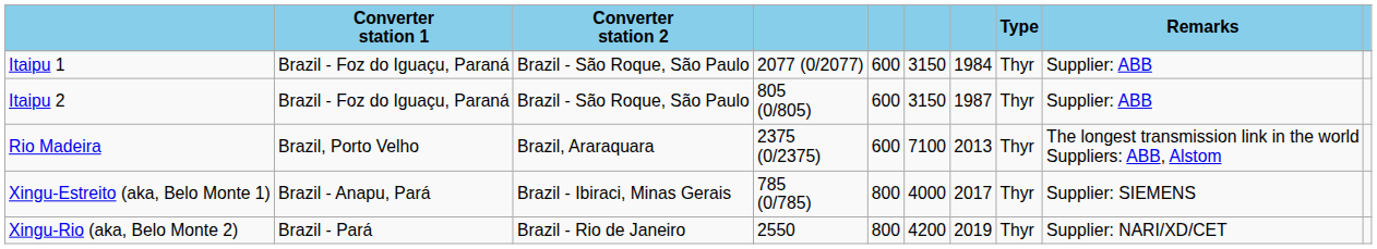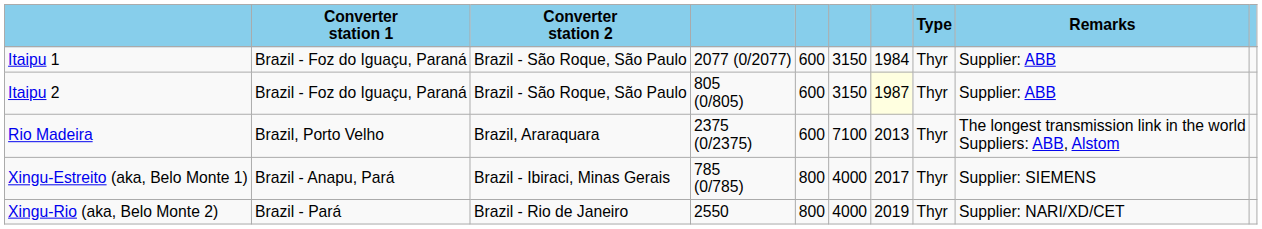Itaipu 2 | column 7: no background -> lightyellow background
Xingu-Rio (aka, Belo Monte 2) | column 6: 4200 -> 4000
